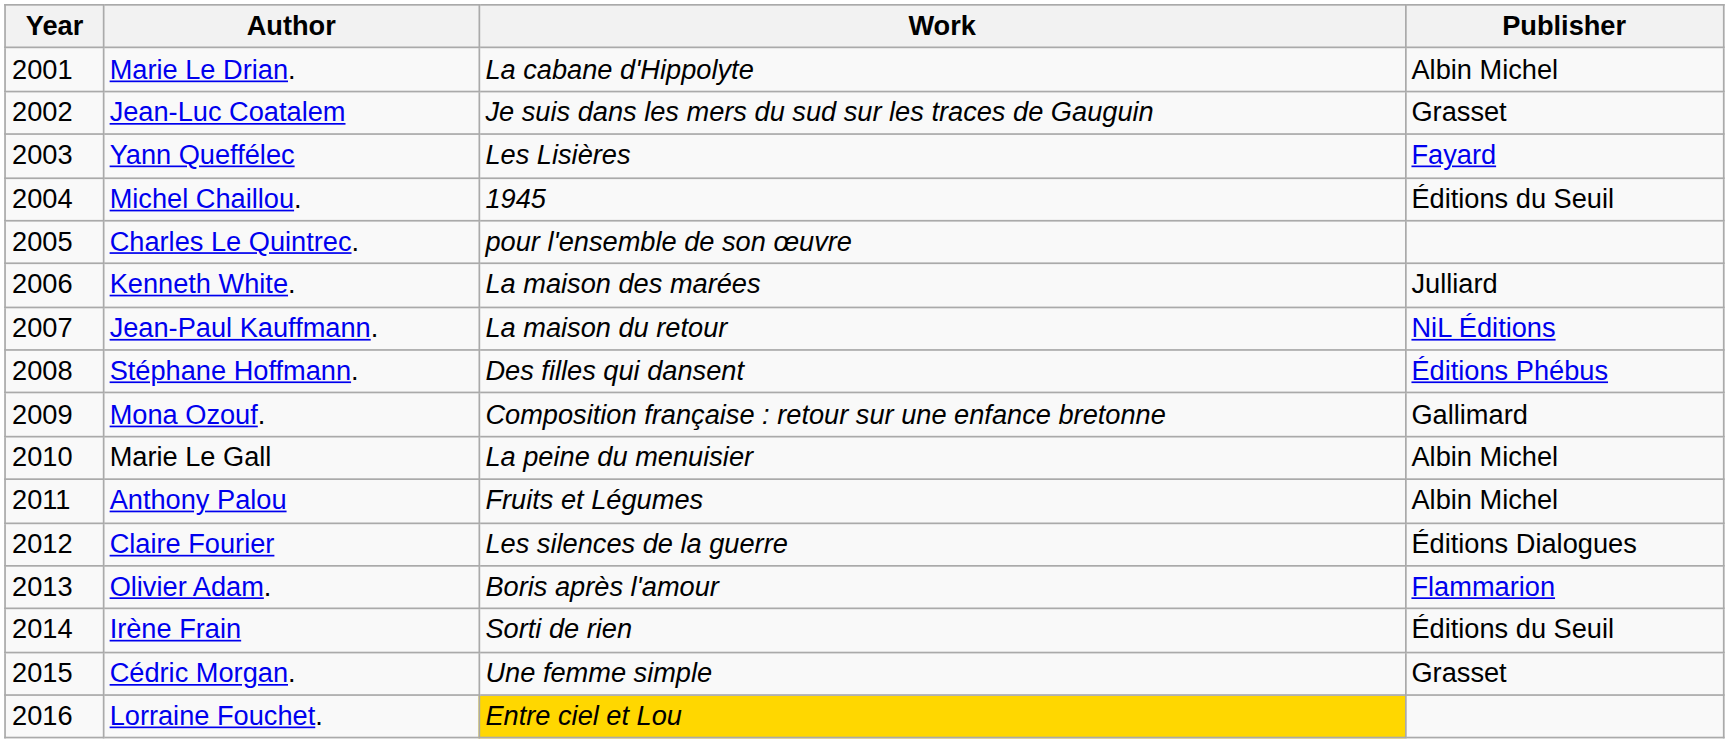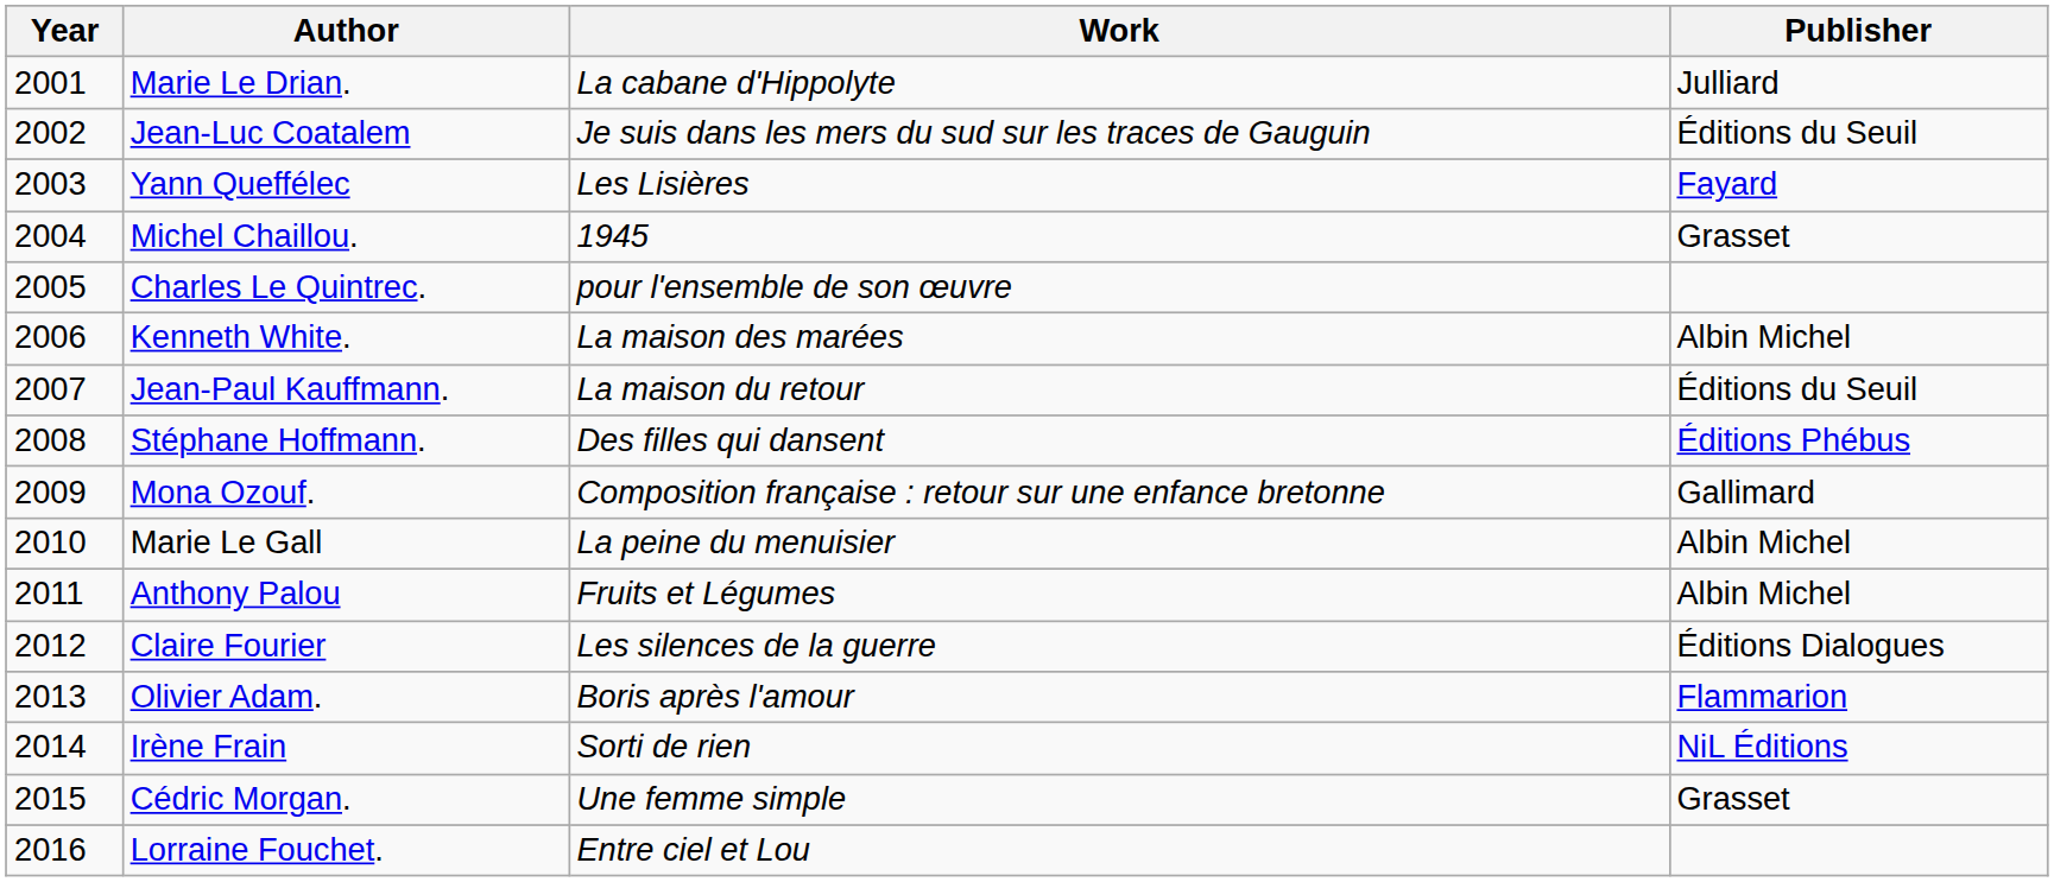Marie Le Drian. | Publisher: Albin Michel -> Julliard
Jean-Luc Coatalem | Publisher: Grasset -> Éditions du Seuil
Michel Chaillou. | Publisher: Éditions du Seuil -> Grasset
Kenneth White. | Publisher: Julliard -> Albin Michel
Jean-Paul Kauffmann. | Publisher: NiL Éditions -> Éditions du Seuil
Irène Frain | Publisher: Éditions du Seuil -> NiL Éditions
Lorraine Fouchet. | Work: gold background -> no background
